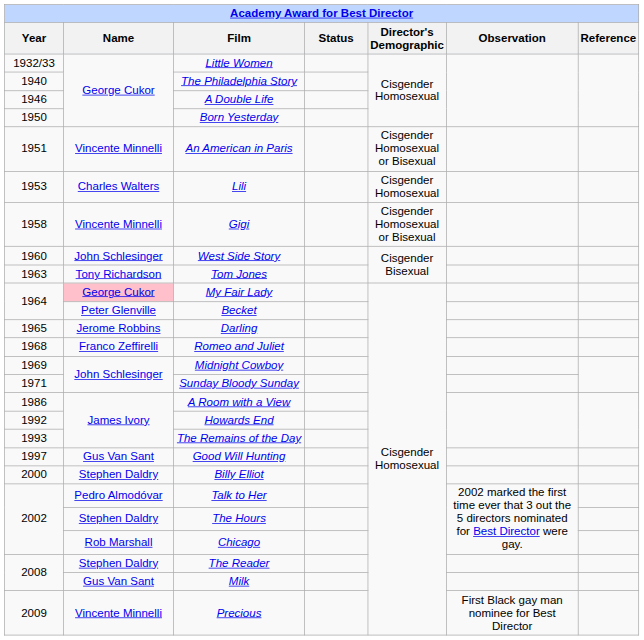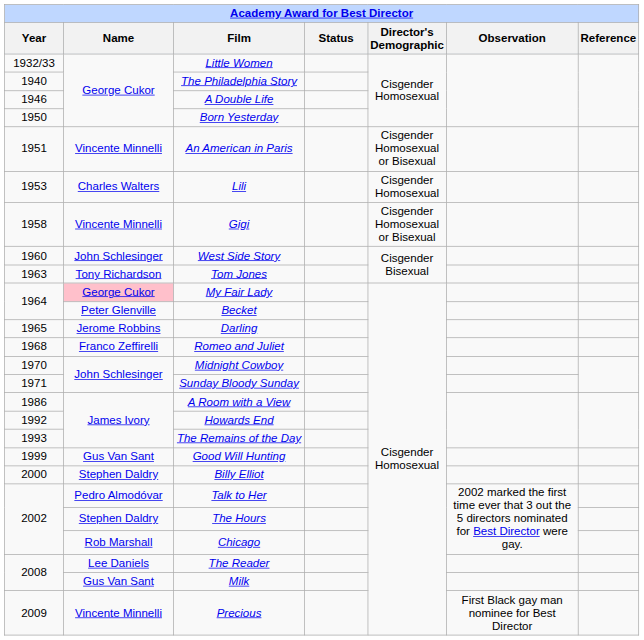Midnight Cowboy | Year: 1969 -> 1970
Good Will Hunting | Year: 1997 -> 1999
The Reader | Name: Stephen Daldry -> Lee Daniels
